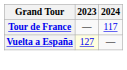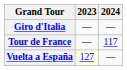+ row: Giro d'Italia | — | —
